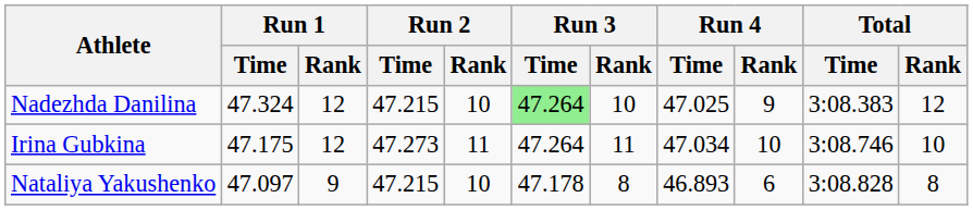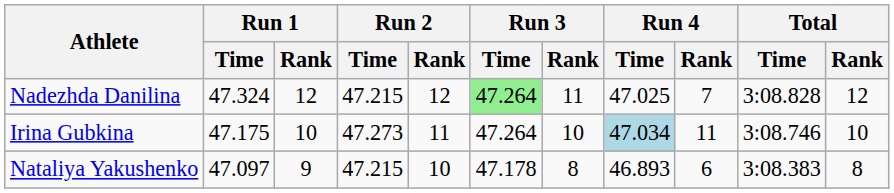Nadezhda Danilina | Run 2 / Rank: 10 -> 12
Nadezhda Danilina | Run 3 / Rank: 10 -> 11
Nadezhda Danilina | Run 4 / Rank: 9 -> 7
Nadezhda Danilina | Total / Time: 3:08.383 -> 3:08.828
Irina Gubkina | Run 1 / Rank: 12 -> 10
Irina Gubkina | Run 3 / Rank: 11 -> 10
Irina Gubkina | Run 4 / Time: no background -> lightblue background
Irina Gubkina | Run 4 / Rank: 10 -> 11
Nataliya Yakushenko | Total / Time: 3:08.828 -> 3:08.383
